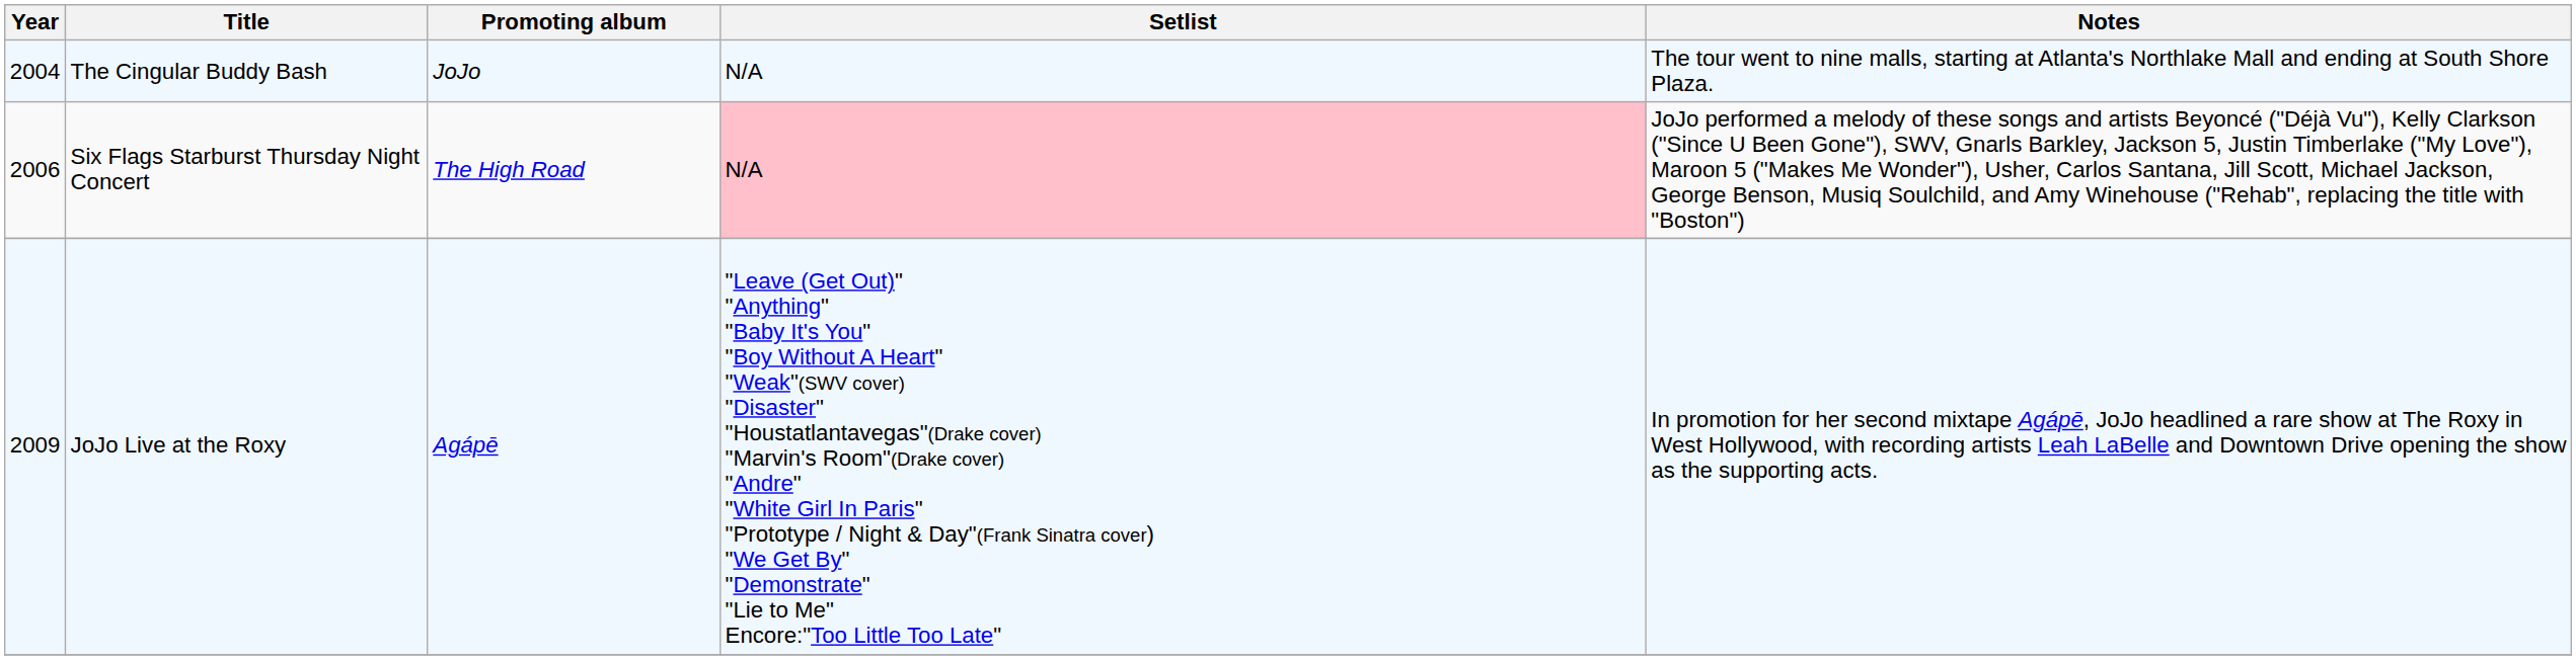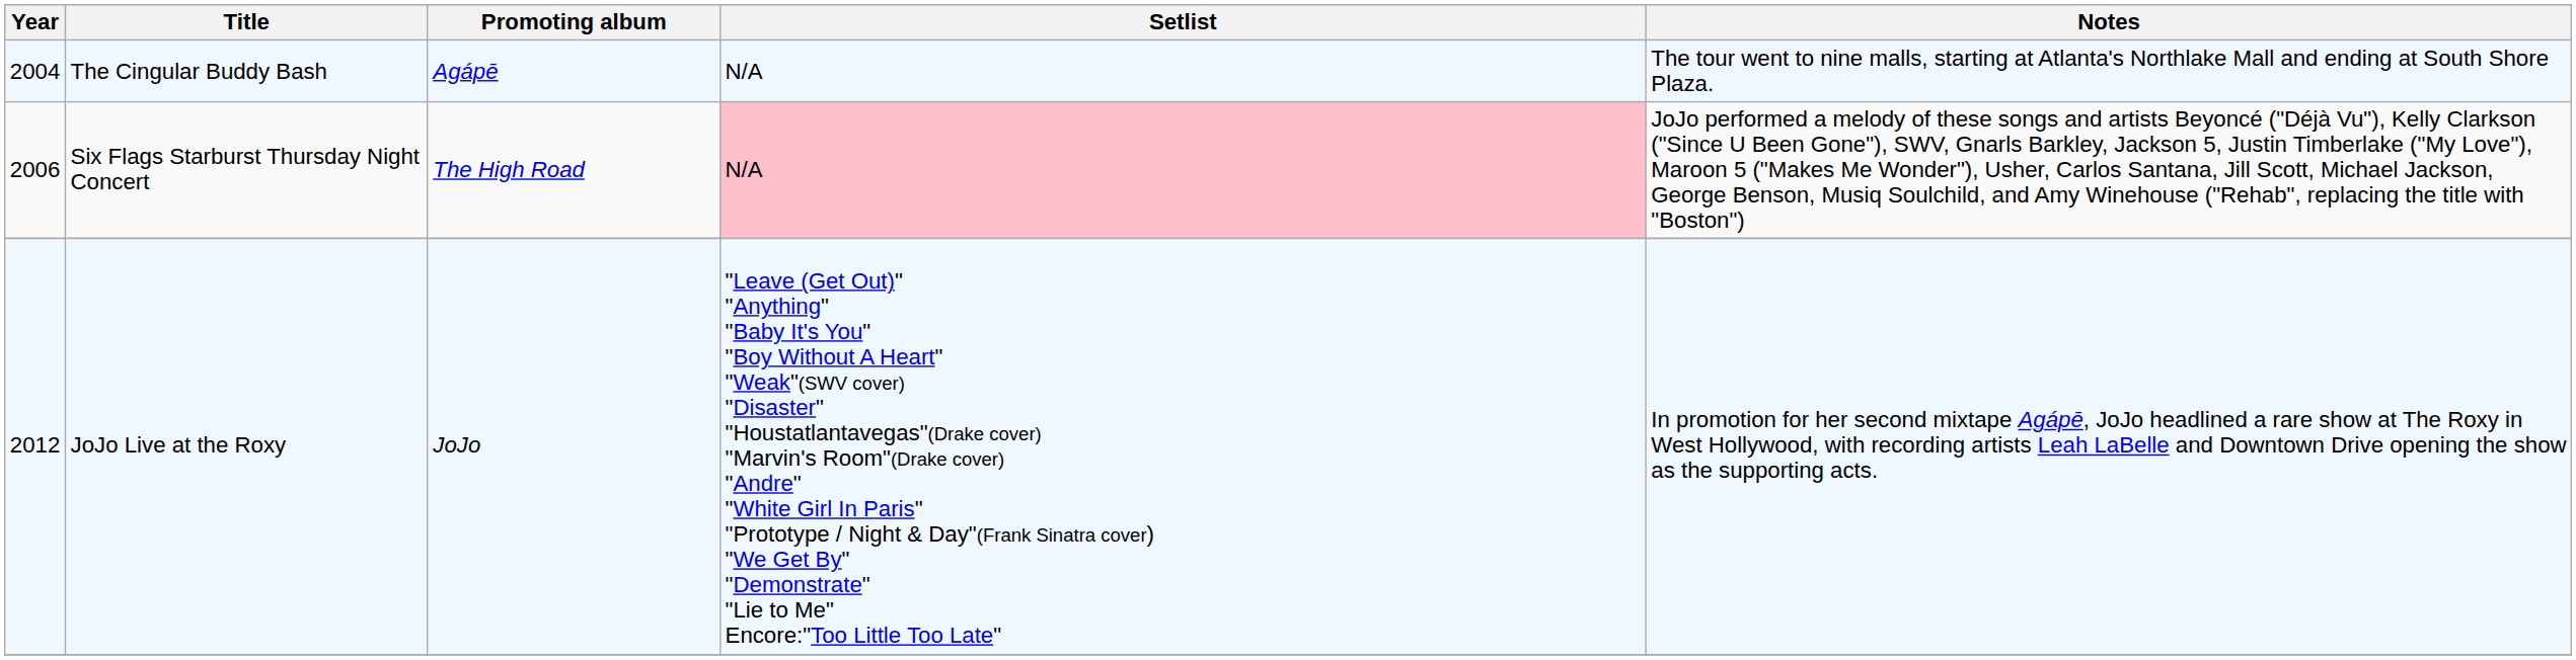The Cingular Buddy Bash | Promoting album: JoJo -> Agápē
JoJo Live at the Roxy | Year: 2009 -> 2012
JoJo Live at the Roxy | Promoting album: Agápē -> JoJo
